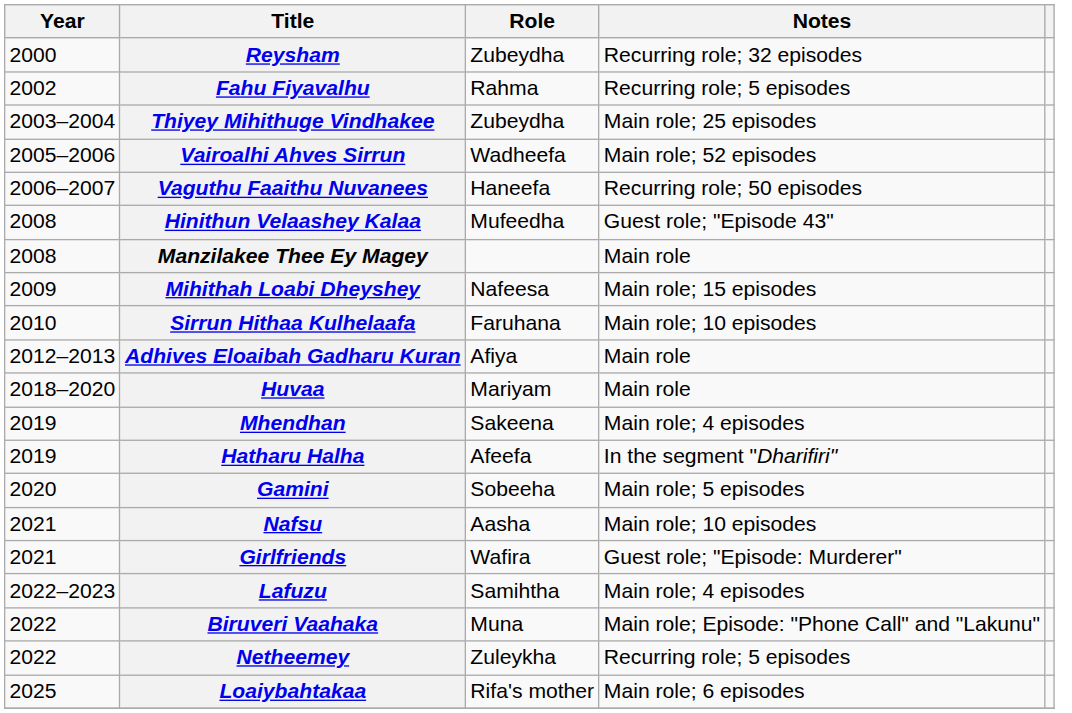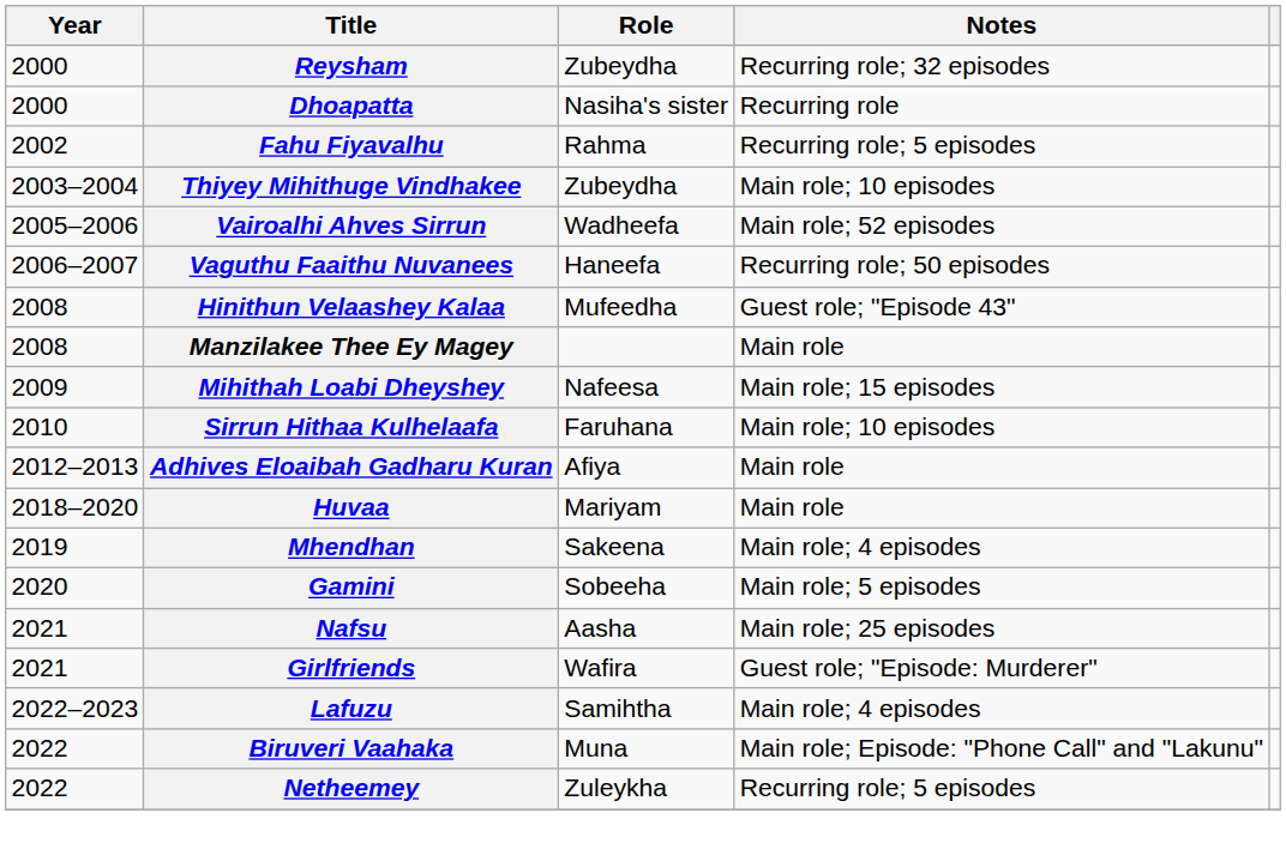+ row: 2000 | Dhoapatta | Nasiha's sister | Recurring role
Thiyey Mihithuge Vindhakee | Notes: Main role; 25 episodes -> Main role; 10 episodes
- row: 2019 | Hatharu Halha | Afeefa | In the segment "Dharifiri"
Nafsu | Notes: Main role; 10 episodes -> Main role; 25 episodes
- row: 2025 | Loaiybahtakaa | Rifa's mother | Main role; 6 episodes
